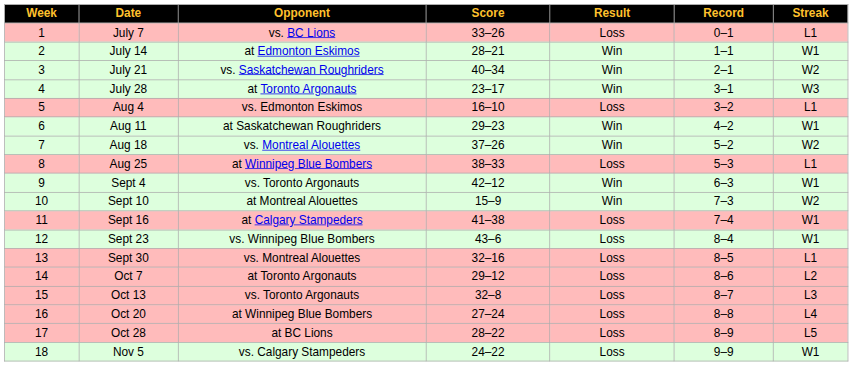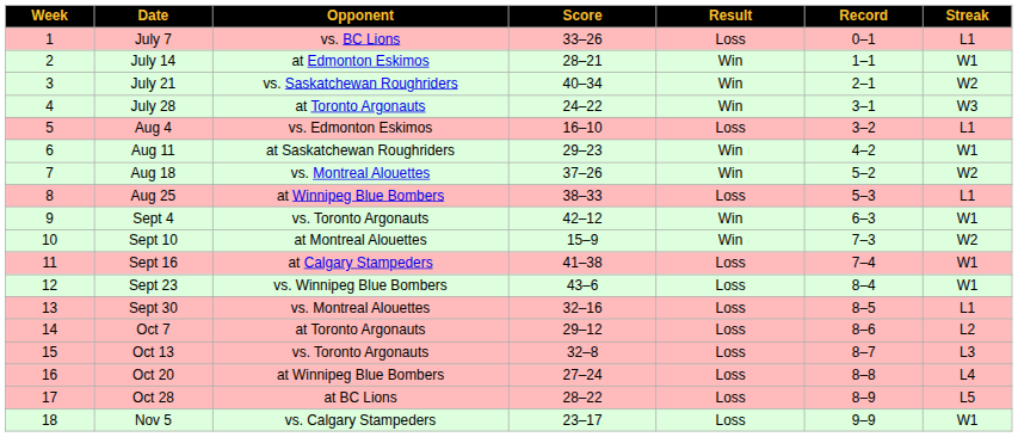July 28 | Score: 23–17 -> 24–22
Nov 5 | Score: 24–22 -> 23–17
